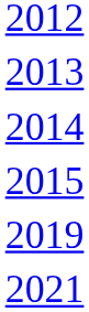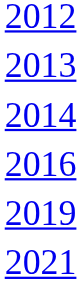- row: 2015
+ row: 2016
